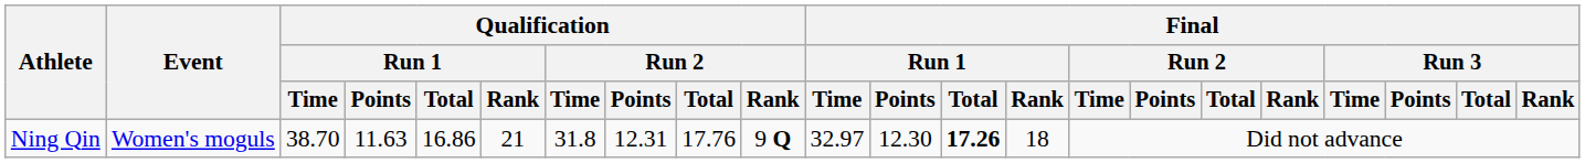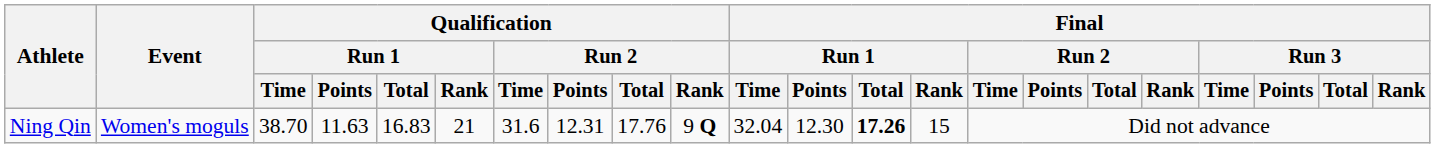Ning Qin | Qualification / Run 1 / Total: 16.86 -> 16.83
Ning Qin | Qualification / Run 2 / Time: 31.8 -> 31.6
Ning Qin | Final / Run 1 / Time: 32.97 -> 32.04
Ning Qin | Final / Run 1 / Rank: 18 -> 15
